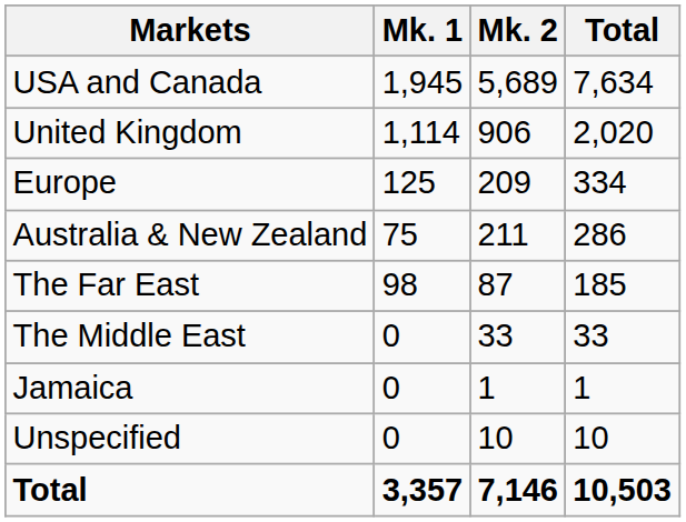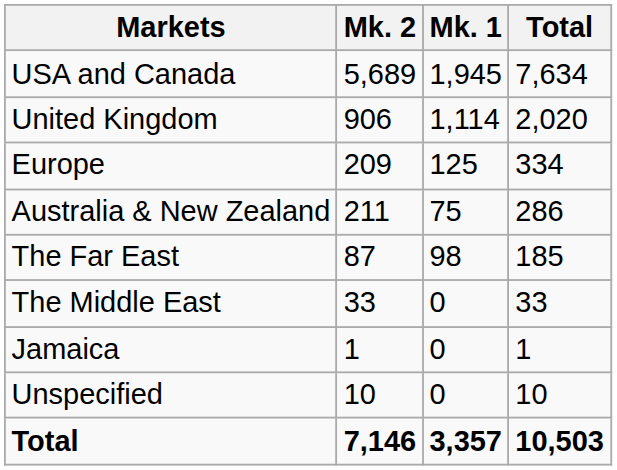columns swapped: Mk. 1 <-> Mk. 2
